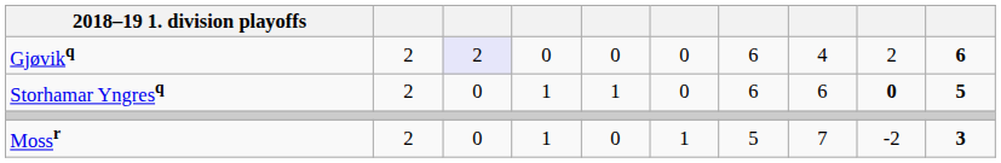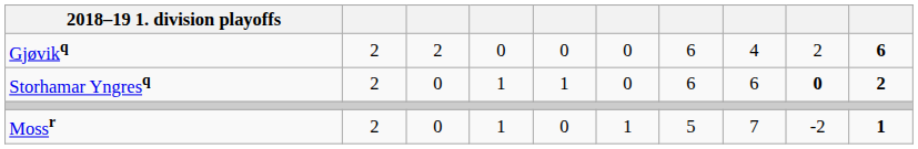Gjøvikq | column 3: lavender background -> no background
Storhamar Yngresq | column 10: 5 -> 2
Mossr | column 10: 3 -> 1
